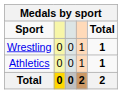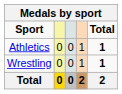rows swapped: Athletics <-> Wrestling
